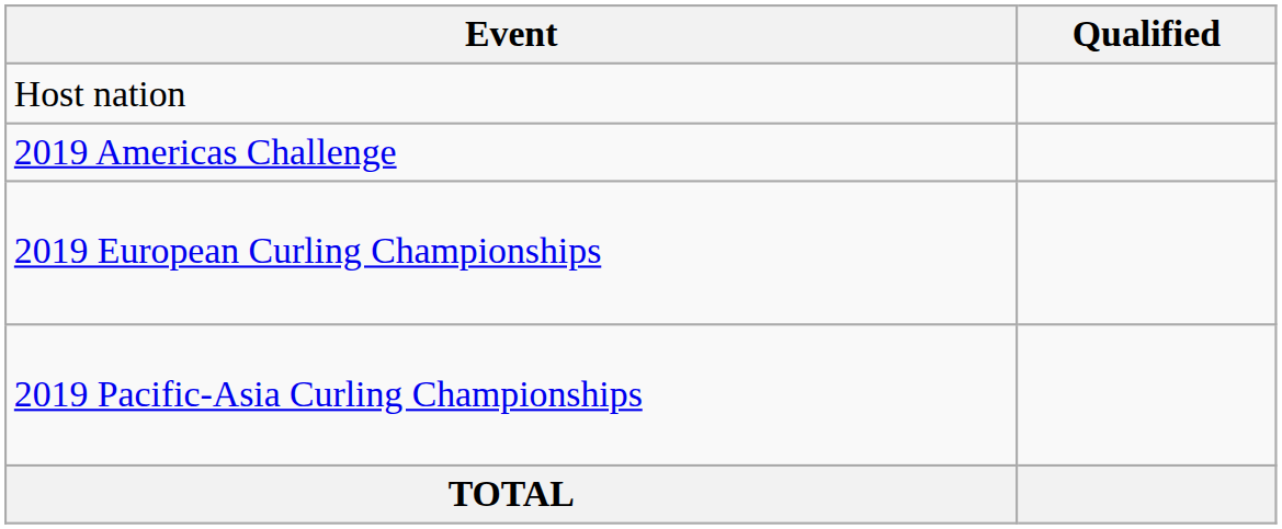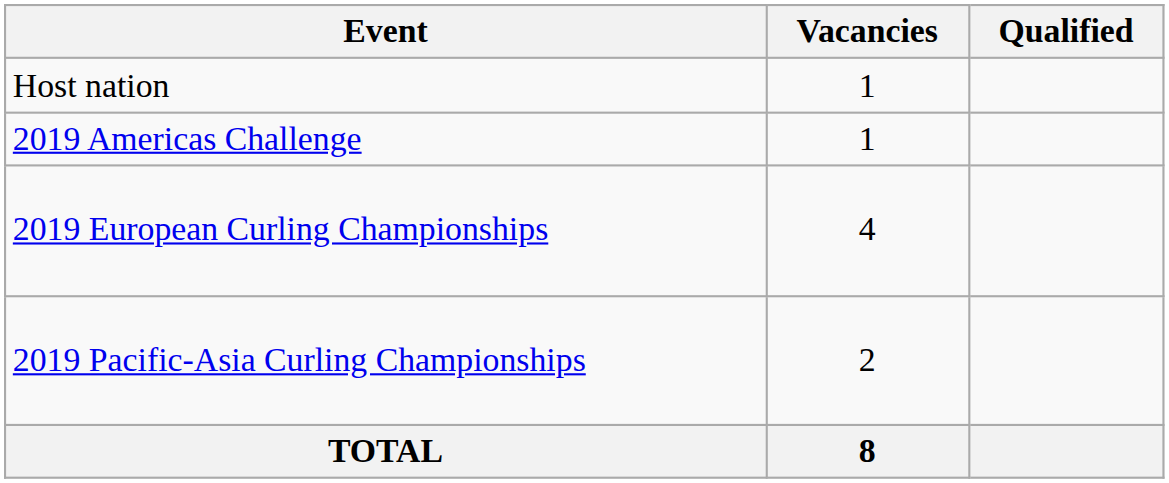+ column: Vacancies | 1 | 1 | 4 | 2 | 8
